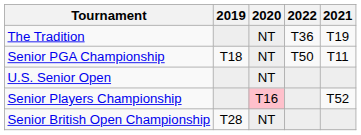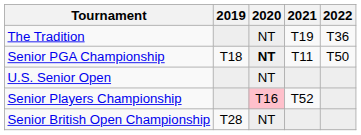columns swapped: 2021 <-> 2022
Senior PGA Championship | 2020: normal -> bold
